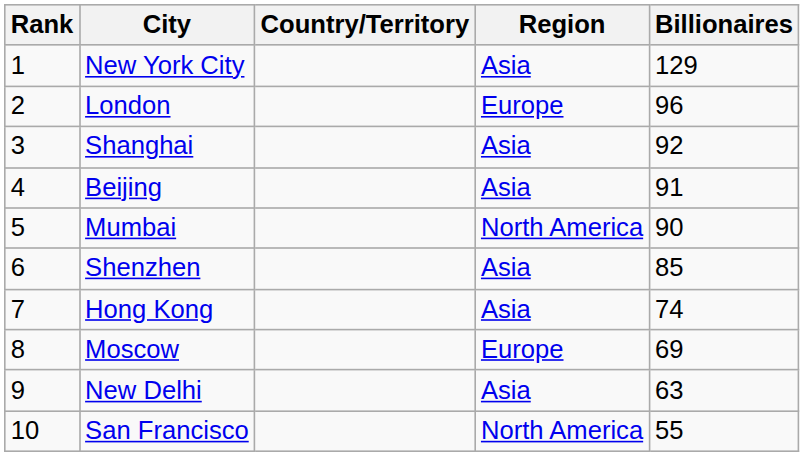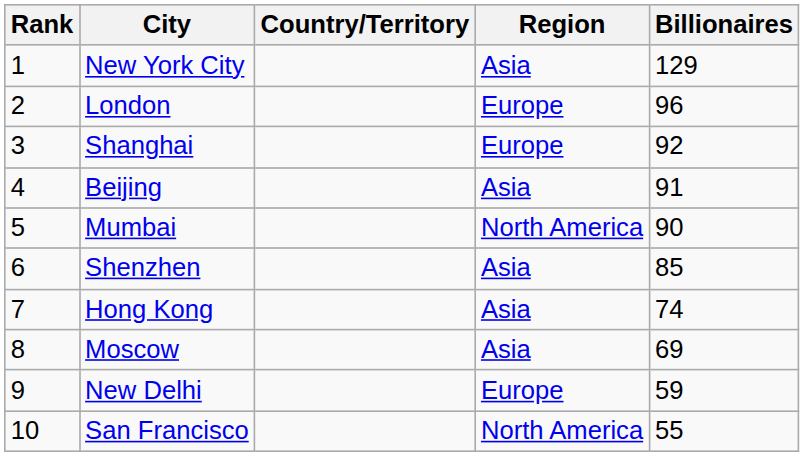Shanghai | Region: Asia -> Europe
Moscow | Region: Europe -> Asia
New Delhi | Region: Asia -> Europe
New Delhi | Billionaires: 63 -> 59
